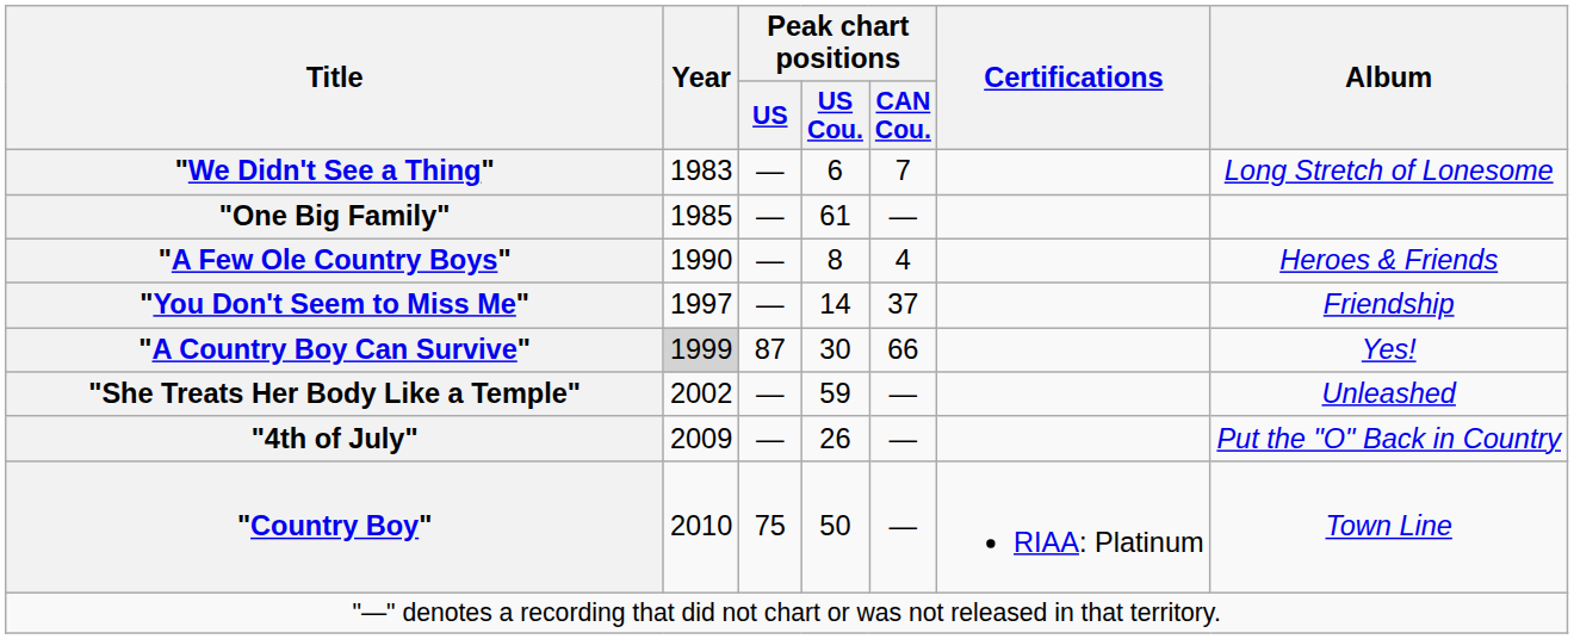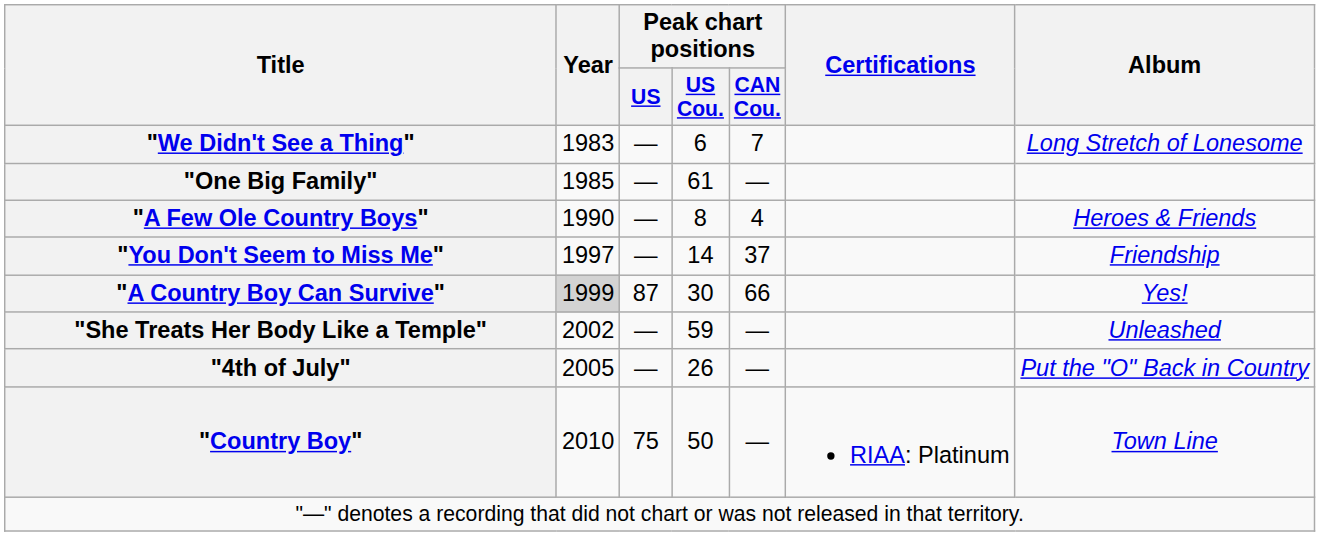"4th of July" | Year: 2009 -> 2005
